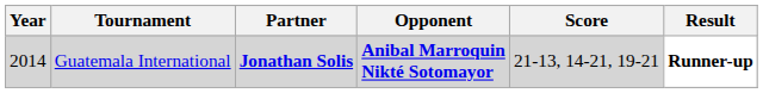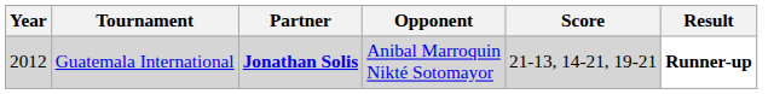Guatemala International | Year: 2014 -> 2012
Guatemala International | Opponent: bold -> normal
